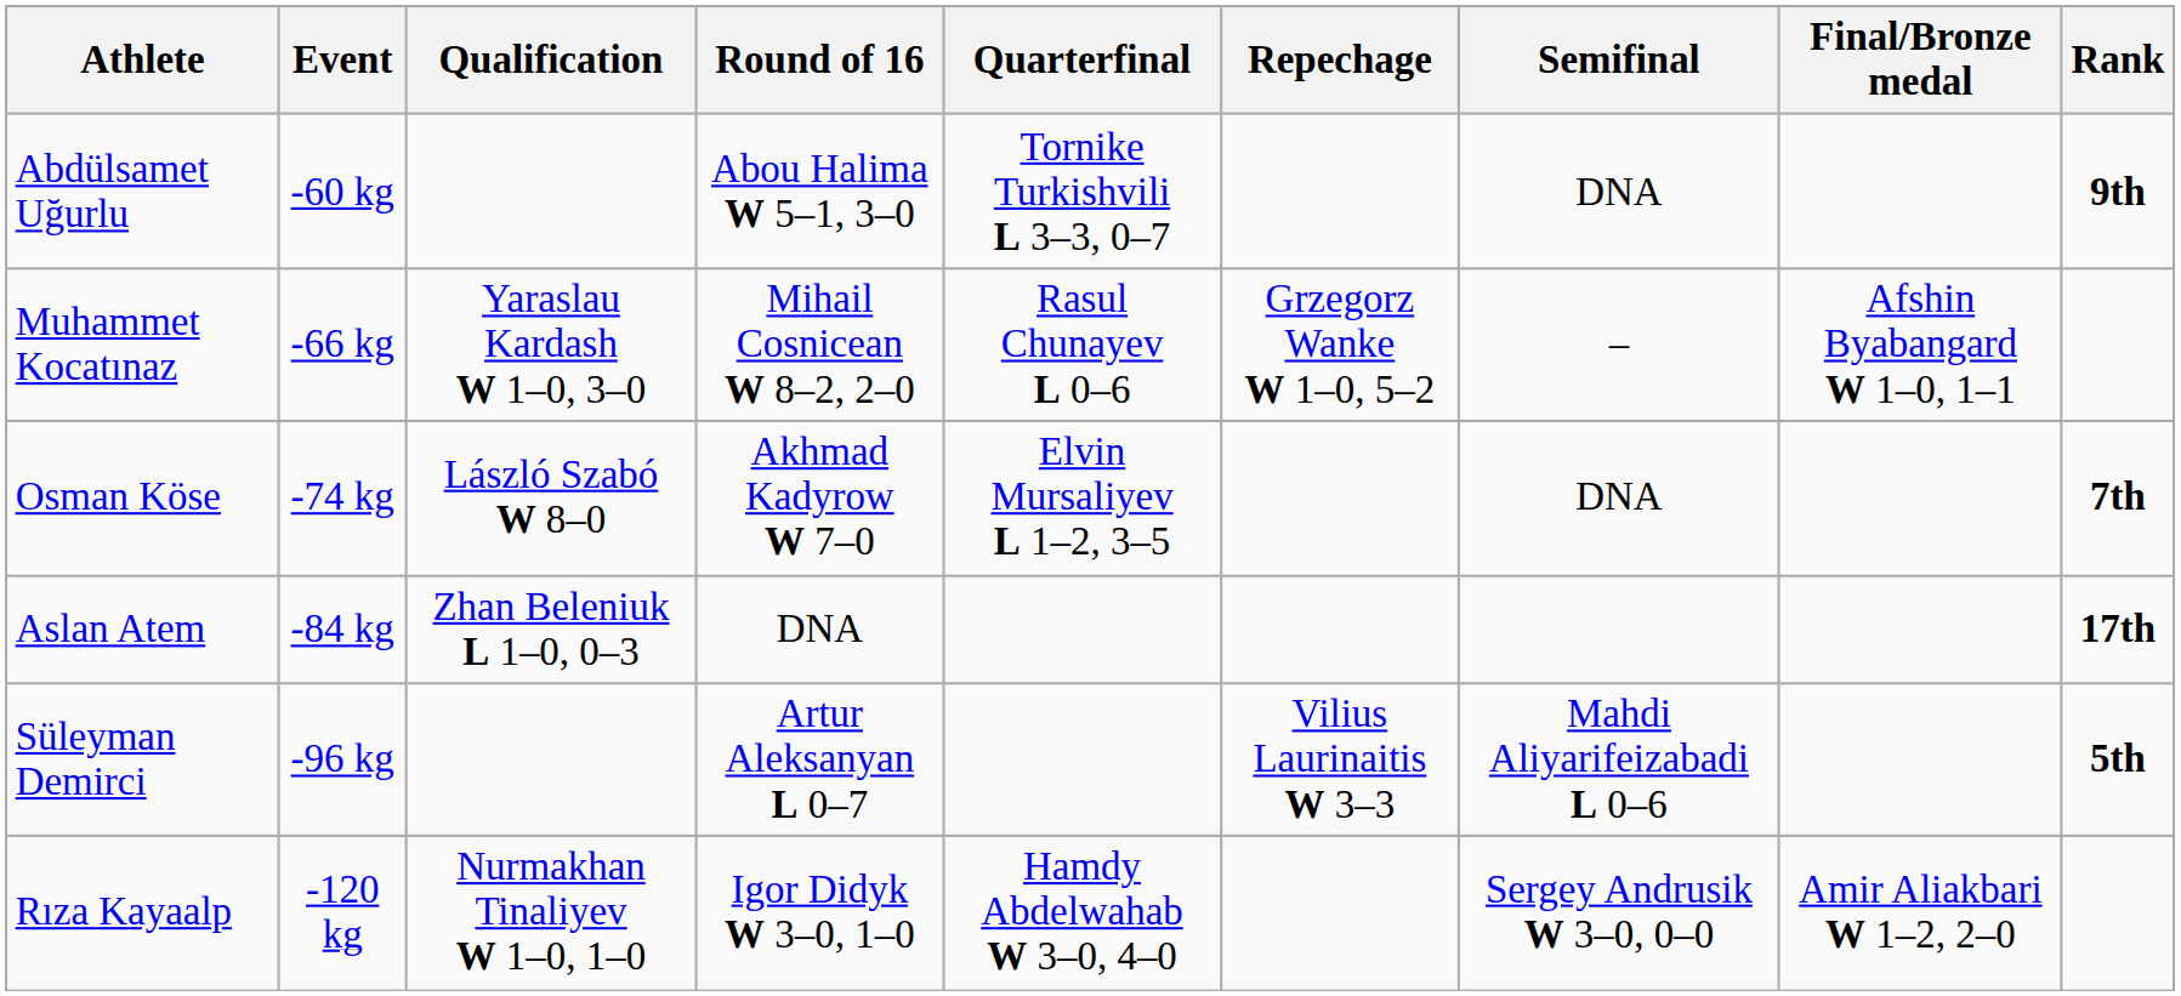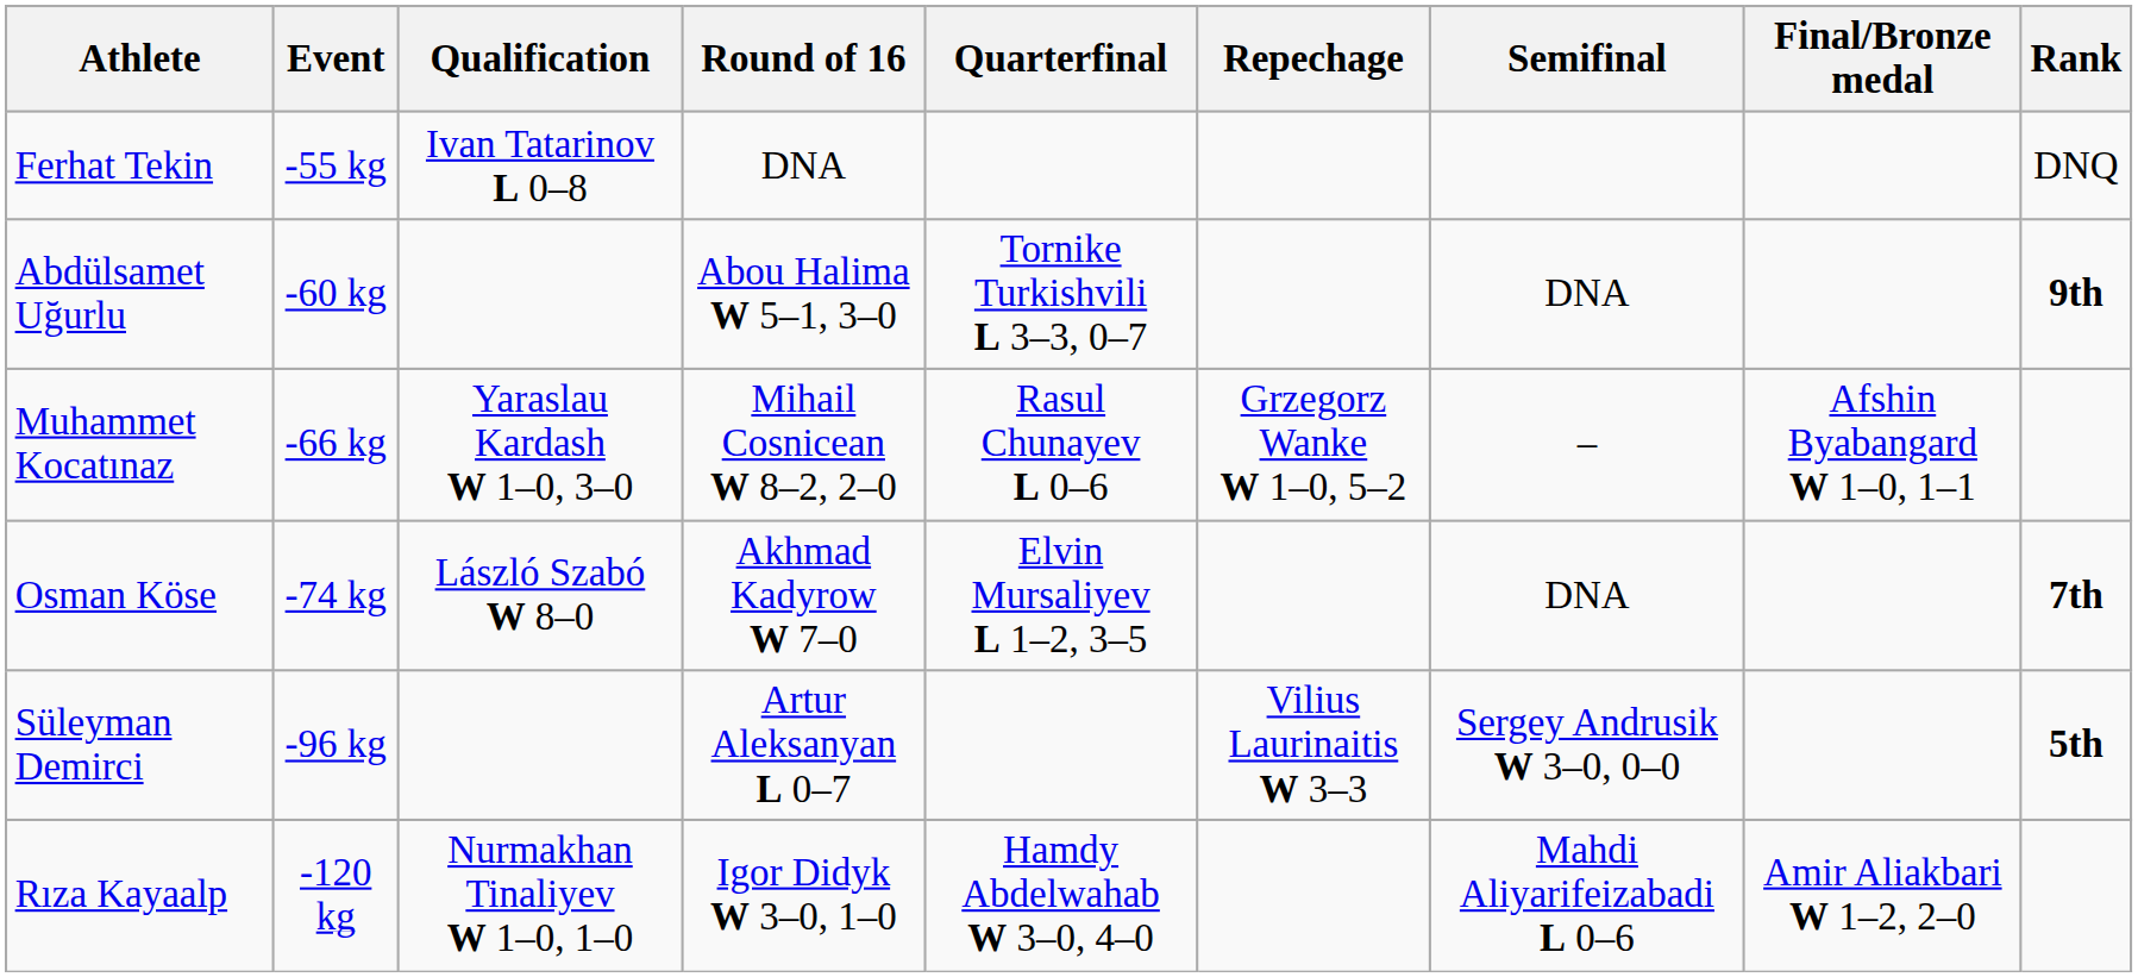+ row: Ferhat Tekin | -55 kg | Ivan Tatarinov L 0–8 | DNA | DNQ
- row: Aslan Atem | -84 kg | Zhan Beleniuk L 1–0, 0–3 | DNA | 17th
Süleyman Demirci | Semifinal: Mahdi Aliyarifeizabadi L 0–6 -> Sergey Andrusik W 3–0, 0–0
Rıza Kayaalp | Semifinal: Sergey Andrusik W 3–0, 0–0 -> Mahdi Aliyarifeizabadi L 0–6
